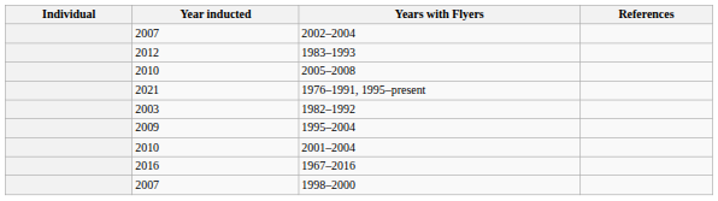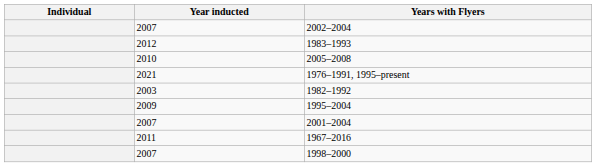- column: References
2001–2004 | Year inducted: 2010 -> 2007
1967–2016 | Year inducted: 2016 -> 2011
